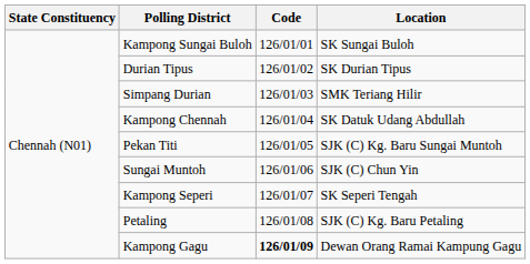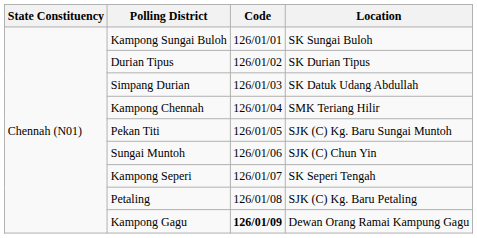Simpang Durian | Location: SMK Teriang Hilir -> SK Datuk Udang Abdullah
Kampong Chennah | Location: SK Datuk Udang Abdullah -> SMK Teriang Hilir
